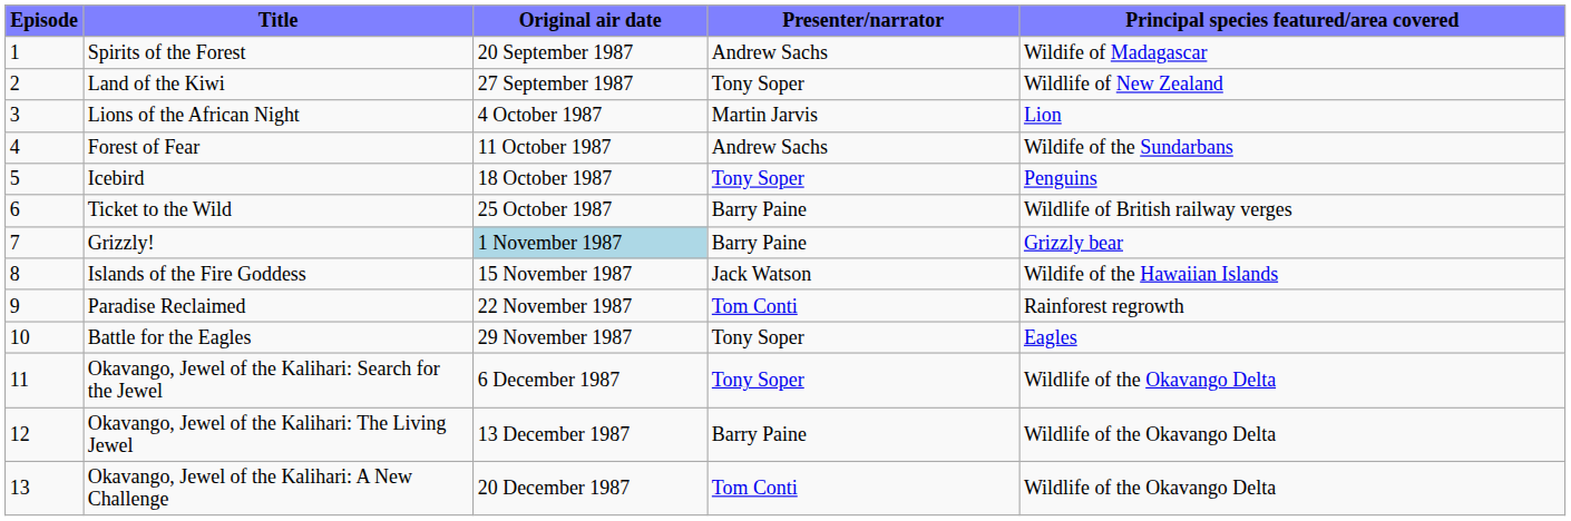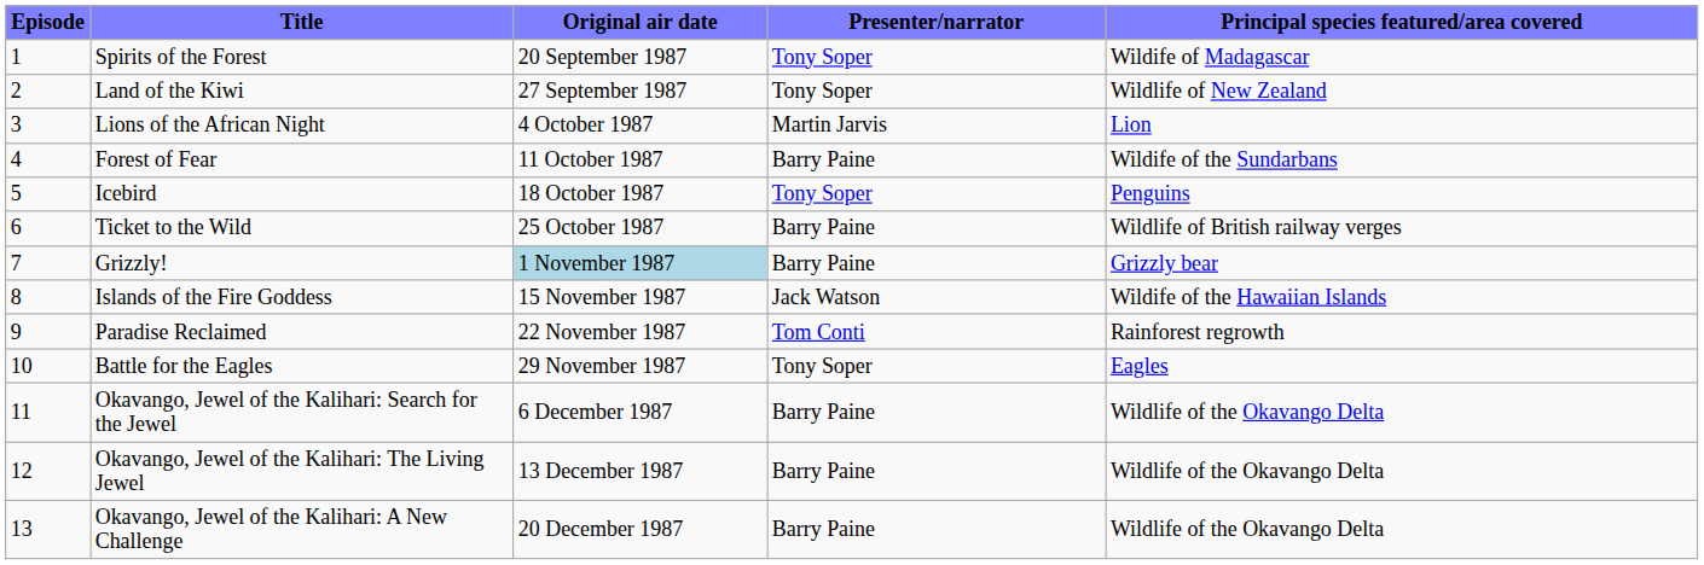Spirits of the Forest | Presenter/narrator: Andrew Sachs -> Tony Soper
Forest of Fear | Presenter/narrator: Andrew Sachs -> Barry Paine
Okavango, Jewel of the Kalihari: Search for the Jewel | Presenter/narrator: Tony Soper -> Barry Paine
Okavango, Jewel of the Kalihari: A New Challenge | Presenter/narrator: Tom Conti -> Barry Paine
